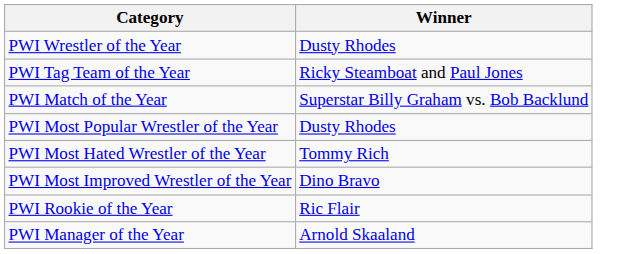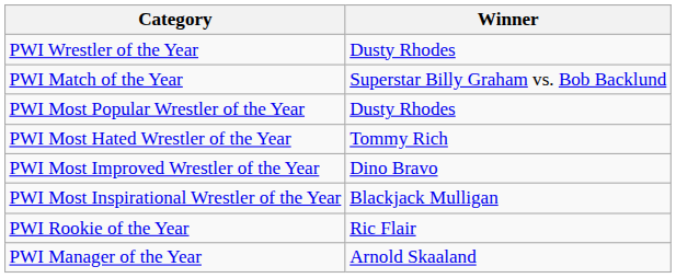- row: PWI Tag Team of the Year | Ricky Steamboat and Paul Jones
+ row: PWI Most Inspirational Wrestler of the Year | Blackjack Mulligan
